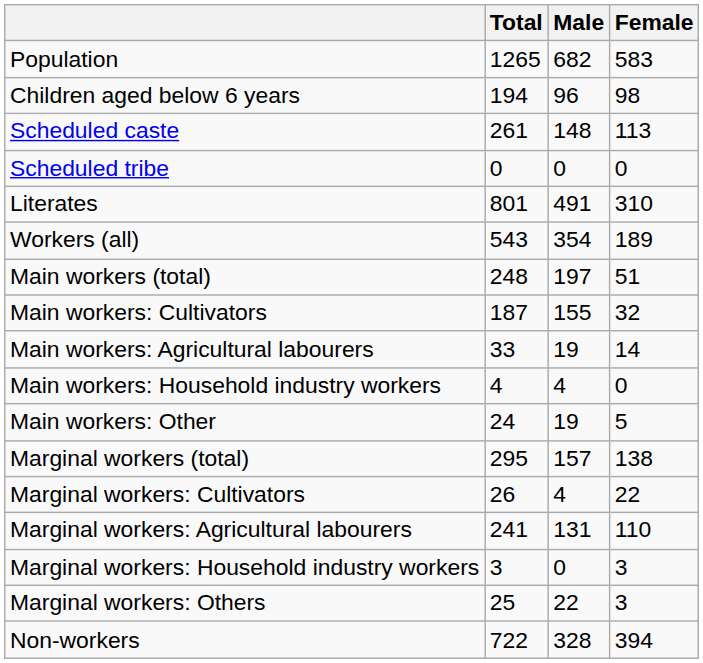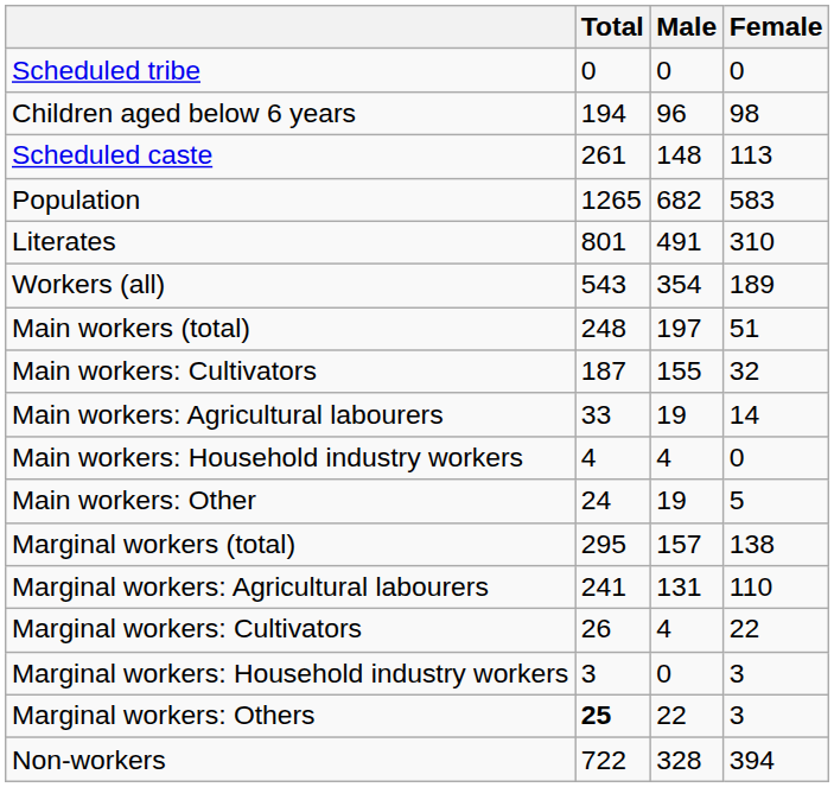rows swapped: Population <-> Scheduled tribe
rows swapped: Marginal workers: Cultivators <-> Marginal workers: Agricultural labourers
Marginal workers: Others | Total: normal -> bold
